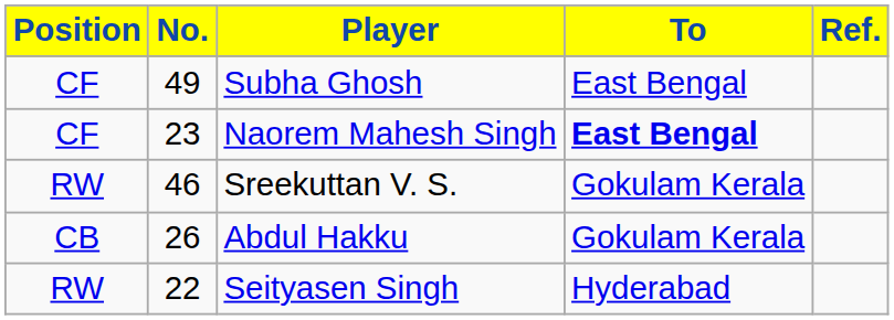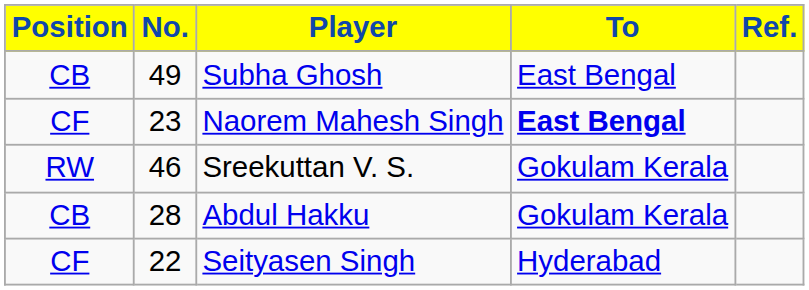Subha Ghosh | Position: CF -> CB
Abdul Hakku | No.: 26 -> 28
Seityasen Singh | Position: RW -> CF
